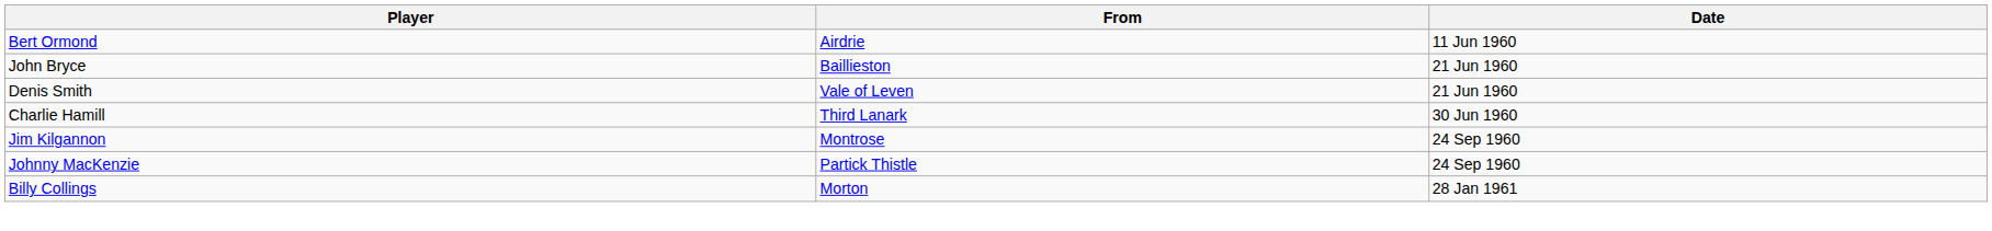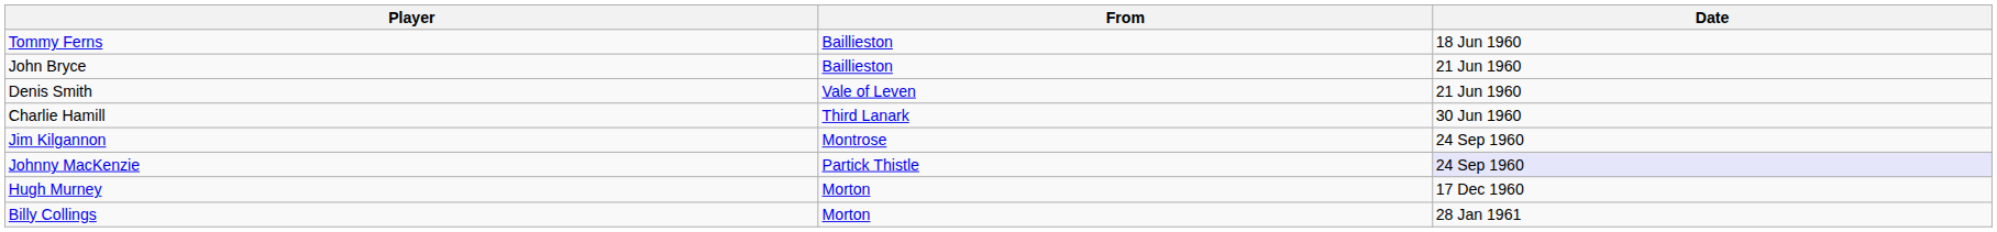- row: Bert Ormond | Airdrie | 11 Jun 1960
+ row: Tommy Ferns | Baillieston | 18 Jun 1960
Johnny MacKenzie | Date: no background -> lavender background
+ row: Hugh Murney | Morton | 17 Dec 1960
